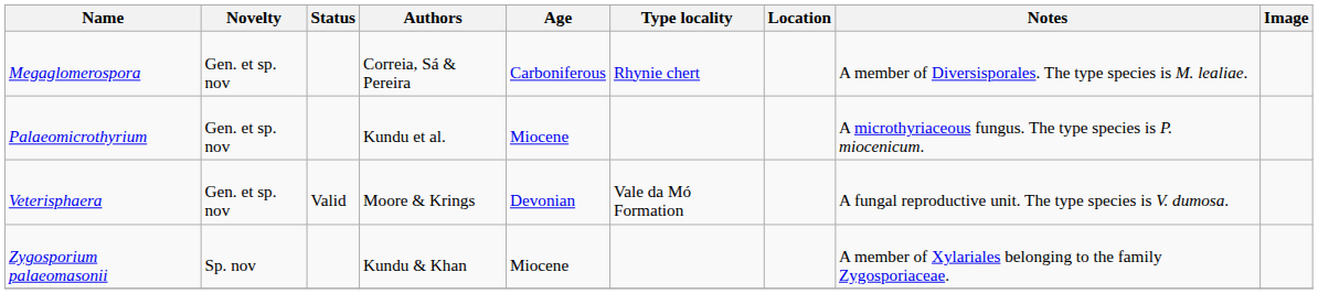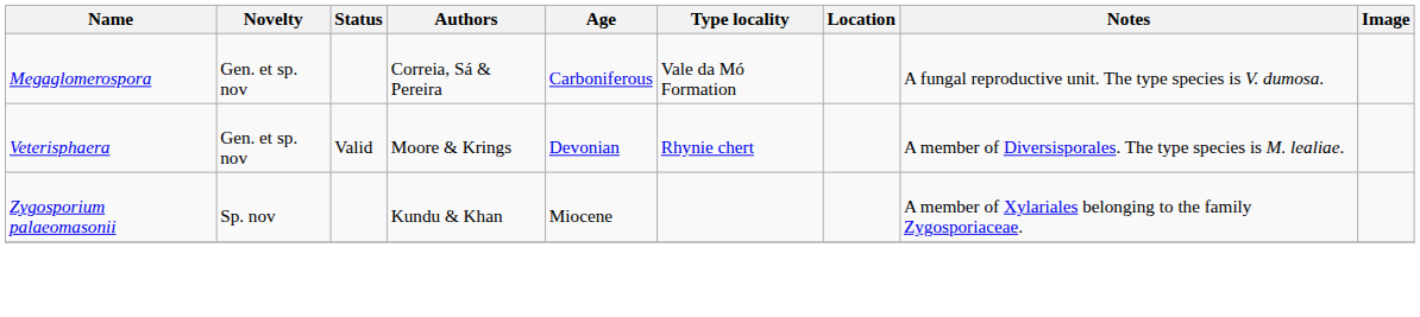Megaglomerospora | Type locality: Rhynie chert -> Vale da Mó Formation
Megaglomerospora | Notes: A member of Diversisporales. The type species is M. lealiae. -> A fungal reproductive unit. The type species is V. dumosa.
- row: Palaeomicrothyrium | Gen. et sp. nov | Kundu et al. | Miocene | A microthyriaceous fungus. The type species is P. miocenicum.
Veterisphaera | Type locality: Vale da Mó Formation -> Rhynie chert
Veterisphaera | Notes: A fungal reproductive unit. The type species is V. dumosa. -> A member of Diversisporales. The type species is M. lealiae.
